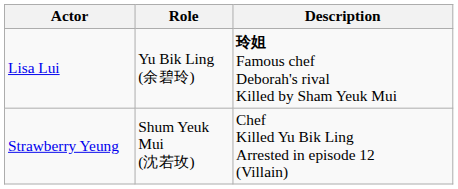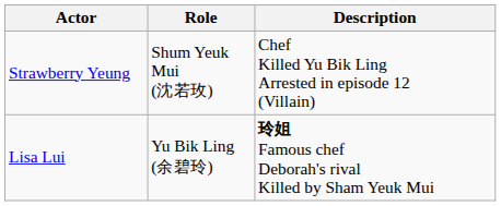rows swapped: Lisa Lui <-> Strawberry Yeung
